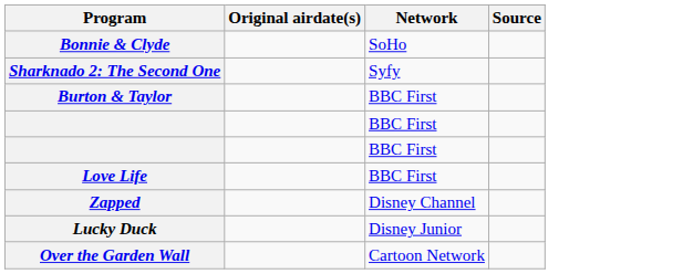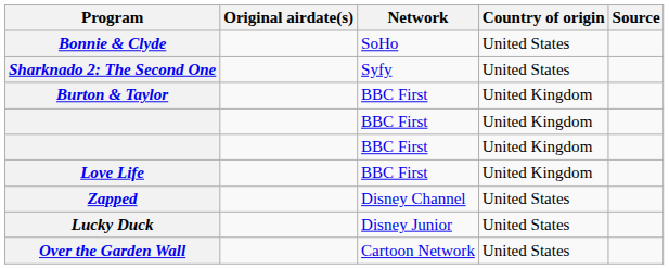+ column: Country of origin | United States | United States | United Kingdom | United Kingdom | United Kingdom | United Kingdom | United States | United States | United States
